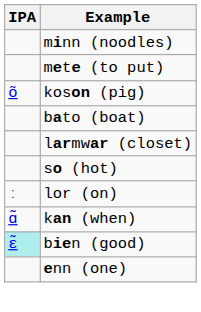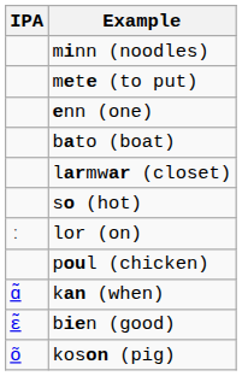rows swapped: enn (one) <-> koson (pig)
+ row: poul (chicken)
bien (good) | IPA: paleturquoise background -> no background
